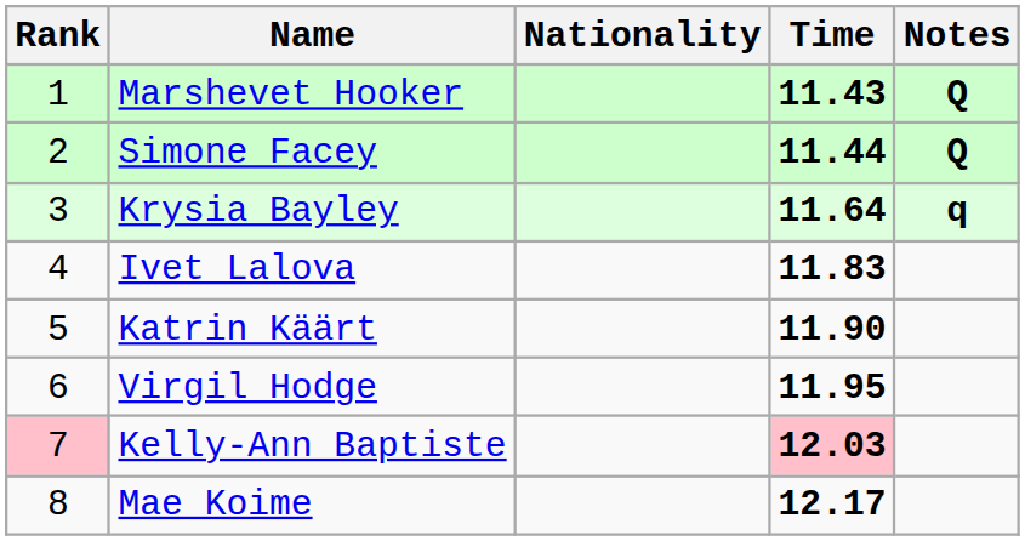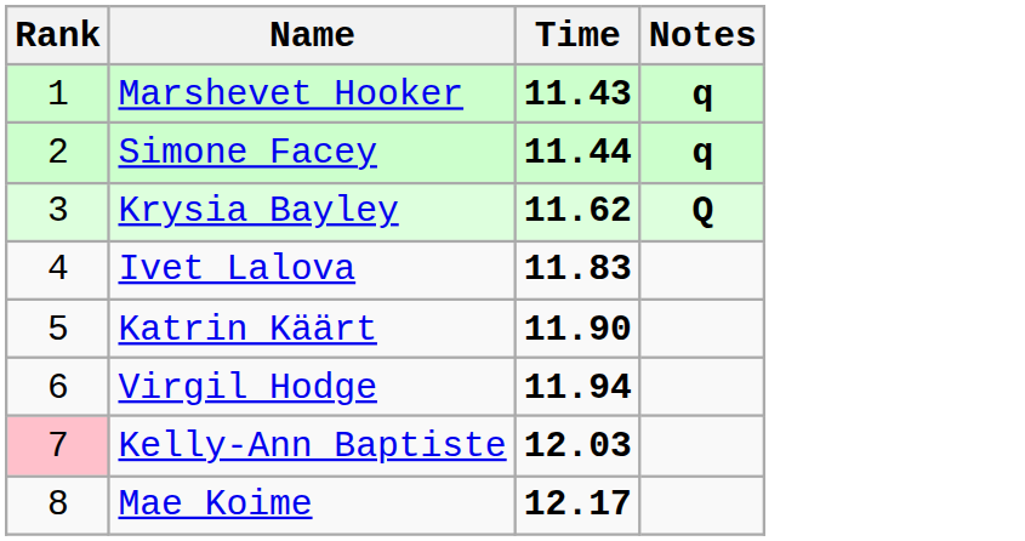- column: Nationality
Marshevet Hooker | Notes: Q -> q
Simone Facey | Notes: Q -> q
Krysia Bayley | Time: 11.64 -> 11.62
Krysia Bayley | Notes: q -> Q
Virgil Hodge | Time: 11.95 -> 11.94
Kelly-Ann Baptiste | Time: pink background -> no background
